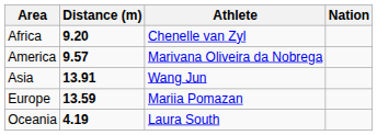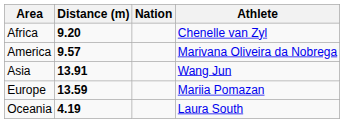columns swapped: Athlete <-> Nation
